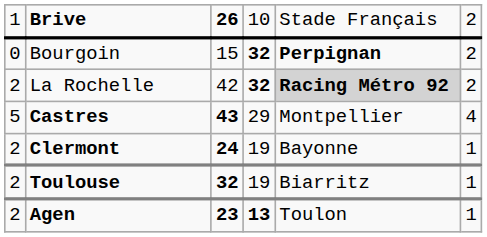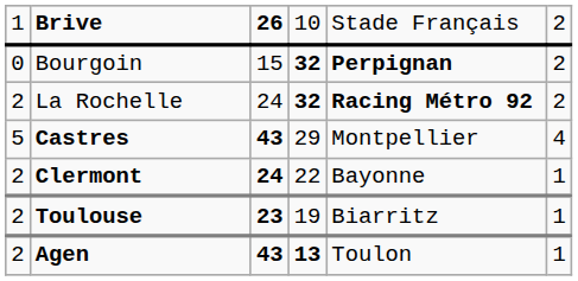La Rochelle | column 3: 42 -> 24
La Rochelle | column 5: lightgrey background -> no background
Clermont | column 4: 19 -> 22
Toulouse | column 3: 32 -> 23
Agen | column 3: 23 -> 43
